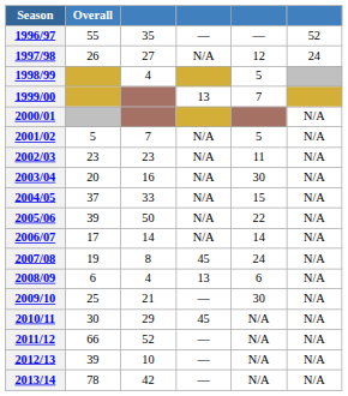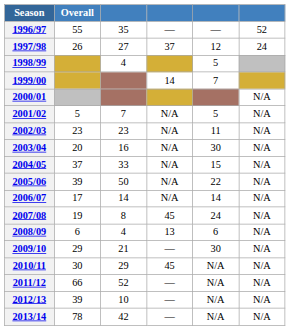1997/98 | column 4: N/A -> 37
1999/00 | column 4: 13 -> 14
2009/10 | Overall: 25 -> 29
